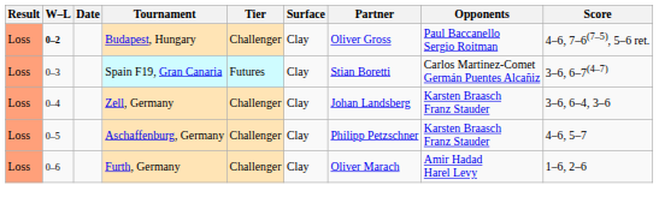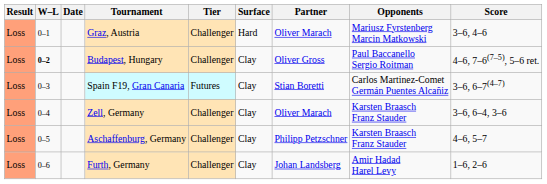+ row: Loss | 0–1 | Graz, Austria | Challenger | Hard | Oliver Marach | Mariusz Fyrstenberg Marcin Matkowski | 3–6, 4–6
Zell, Germany | Partner: Johan Landsberg -> Oliver Marach
Furth, Germany | Partner: Oliver Marach -> Johan Landsberg
